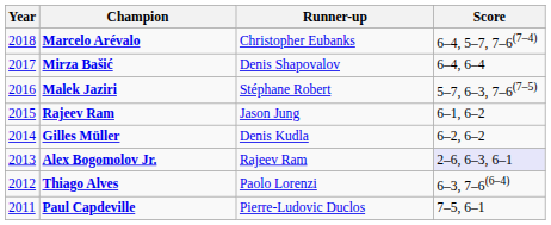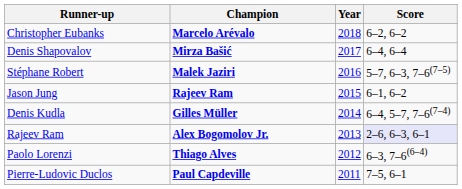columns swapped: Year <-> Runner-up
Marcelo Arévalo | Score: 6–4, 5–7, 7–6(7–4) -> 6–2, 6–2
Gilles Müller | Score: 6–2, 6–2 -> 6–4, 5–7, 7–6(7–4)
